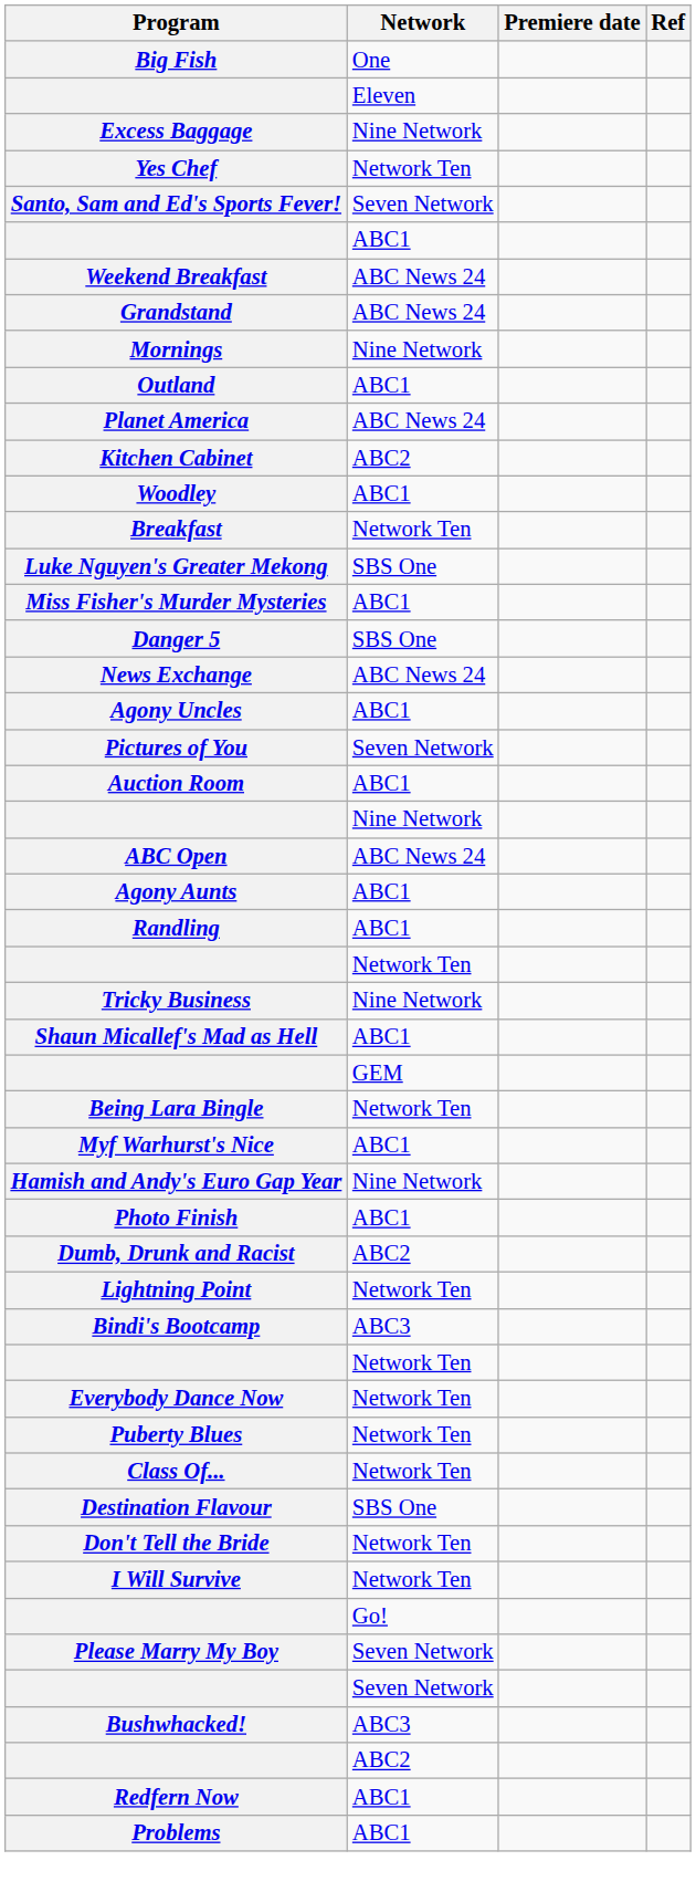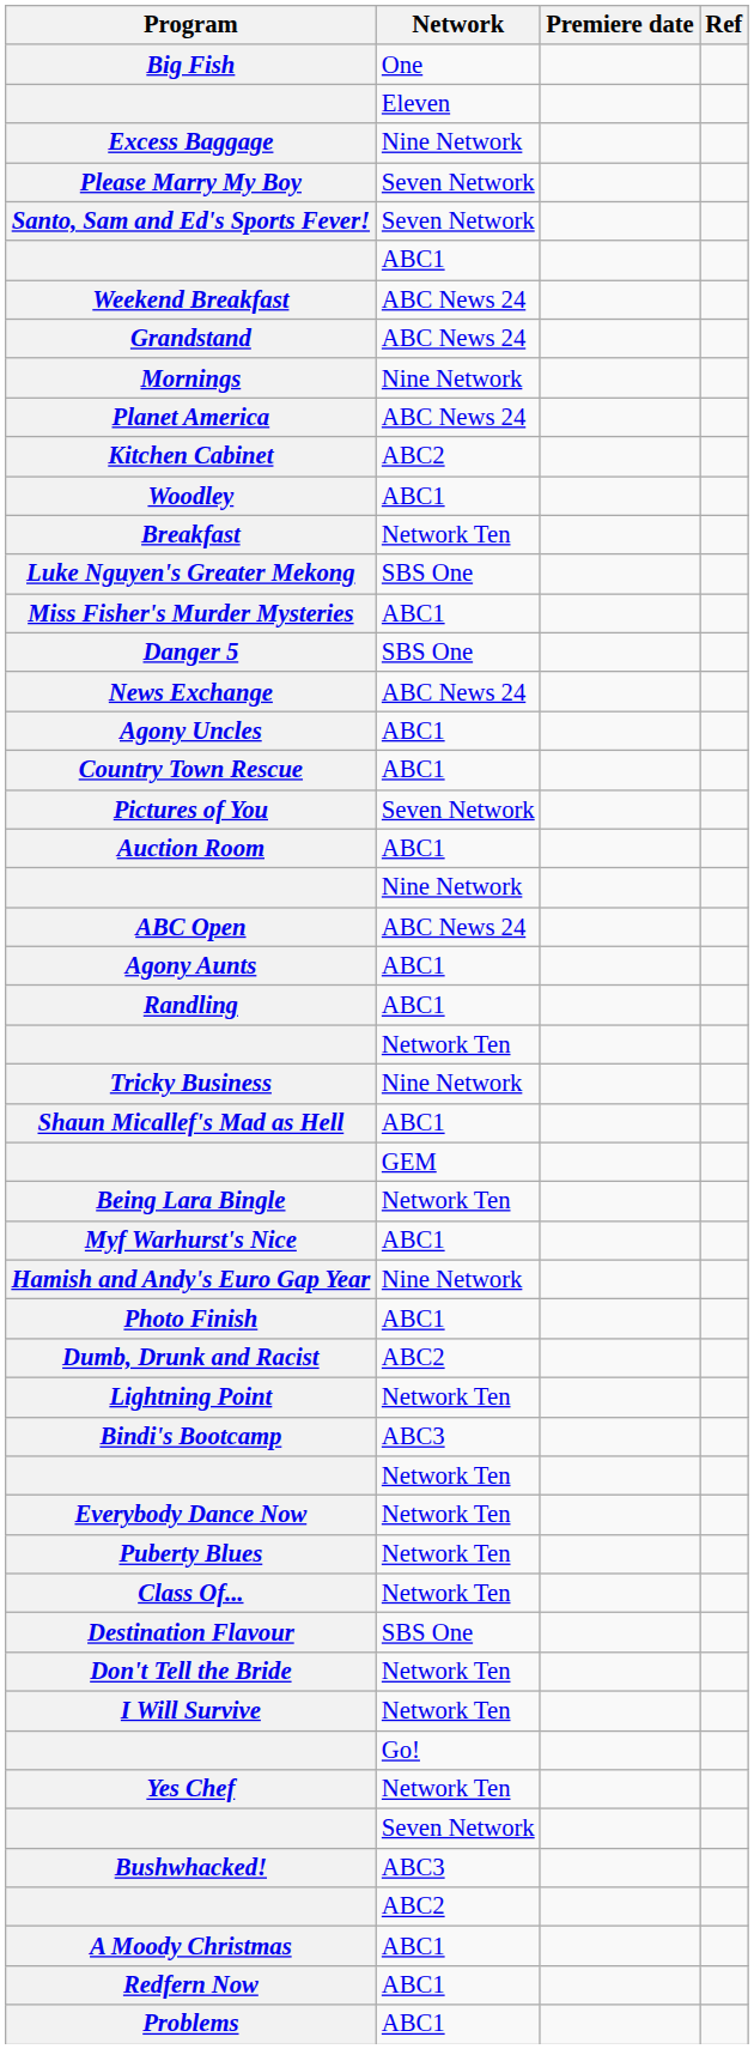rows swapped: Please Marry My Boy <-> Yes Chef
- row: Outland | ABC1
+ row: Country Town Rescue | ABC1
+ row: A Moody Christmas | ABC1
